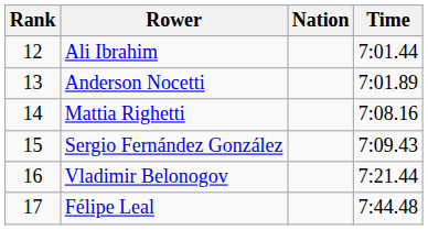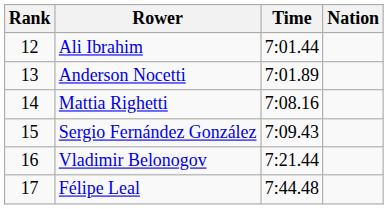columns swapped: Nation <-> Time
